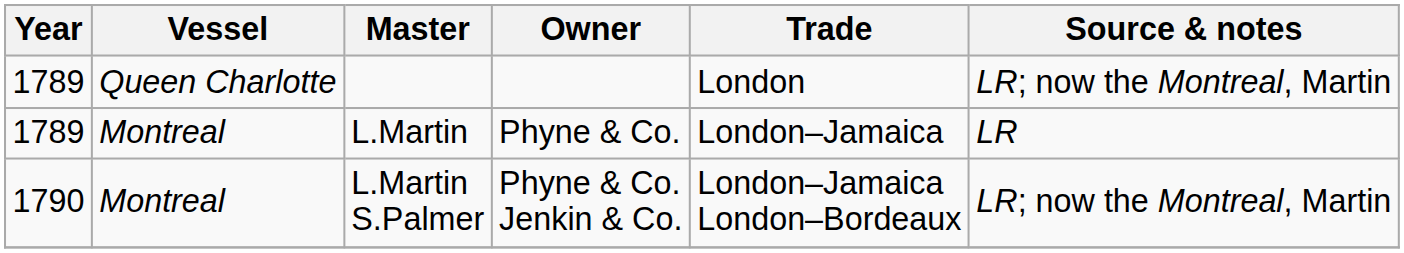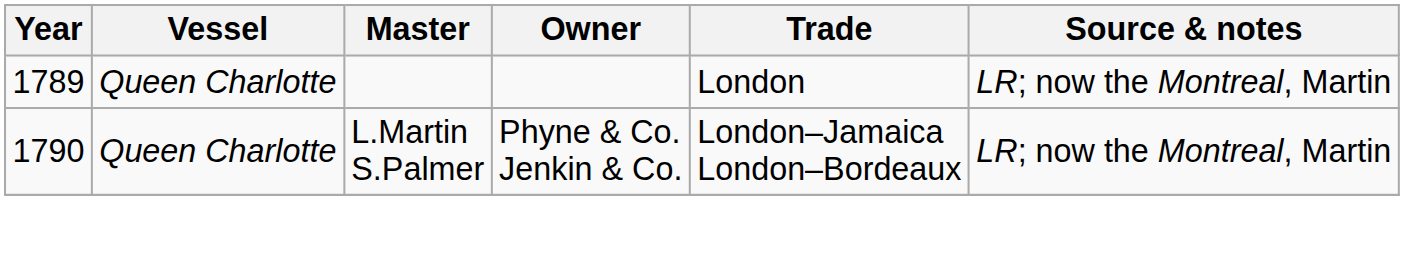- row: 1789 | Montreal | L.Martin | Phyne & Co. | London–Jamaica | LR
L.Martin S.Palmer | Vessel: Montreal -> Queen Charlotte
